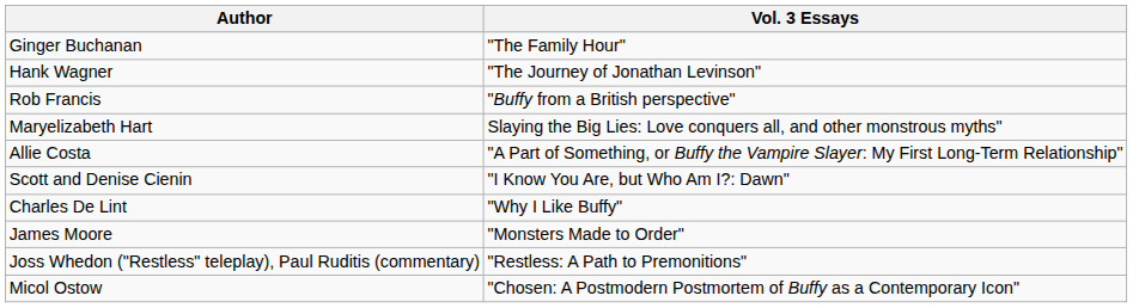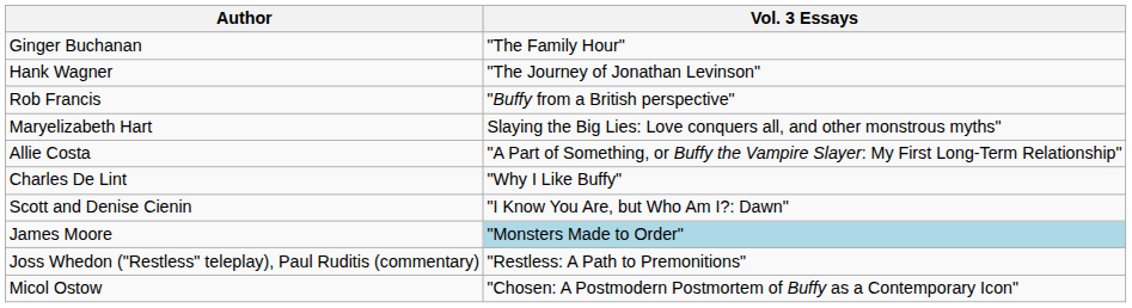rows swapped: Scott and Denise Cienin <-> Charles De Lint
James Moore | Vol. 3 Essays: no background -> lightblue background
